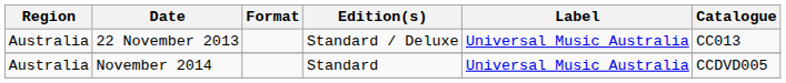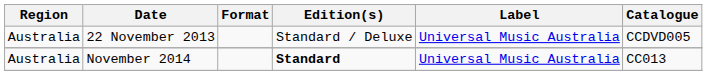22 November 2013 | Catalogue: CC013 -> CCDVD005
November 2014 | Edition(s): normal -> bold
November 2014 | Catalogue: CCDVD005 -> CC013
